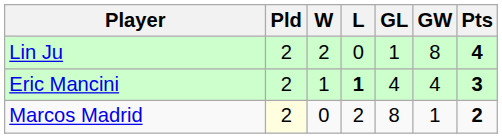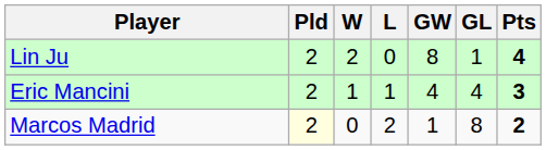columns swapped: GW <-> GL
Eric Mancini | L: bold -> normal
